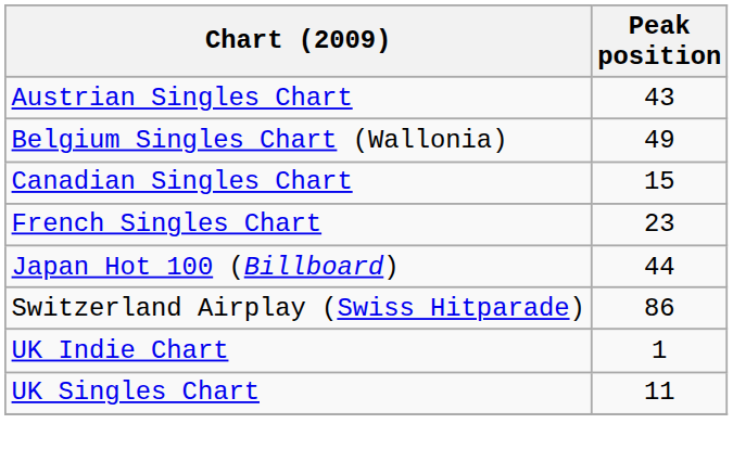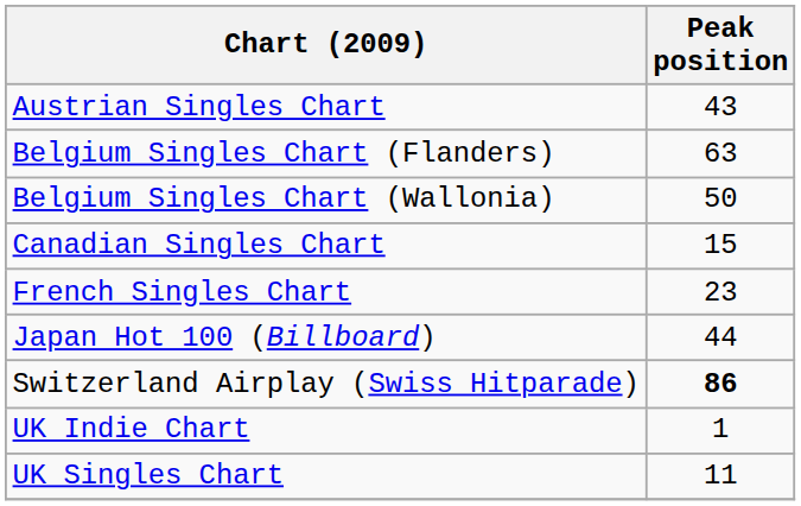+ row: Belgium Singles Chart (Flanders) | 63
Belgium Singles Chart (Wallonia) | Peak position: 49 -> 50
Switzerland Airplay (Swiss Hitparade) | Peak position: normal -> bold
